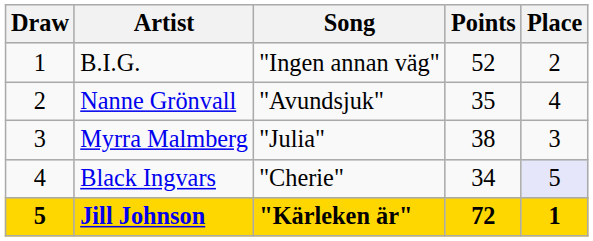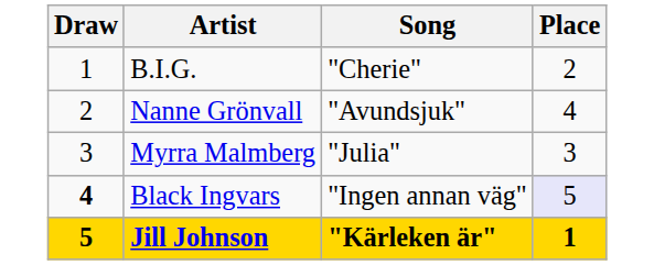- column: Points | 52 | 35 | 38 | 34 | 72
B.I.G. | Song: "Ingen annan väg" -> "Cherie"
Black Ingvars | Draw: normal -> bold
Black Ingvars | Song: "Cherie" -> "Ingen annan väg"
